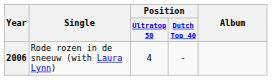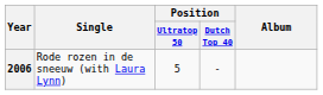2006 | Position / Ultratop 50: 4 -> 5
